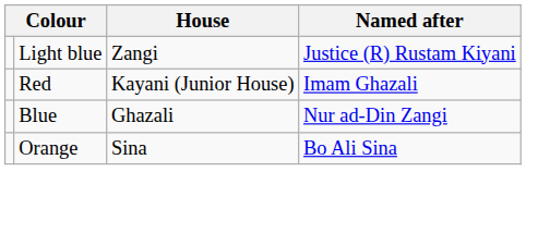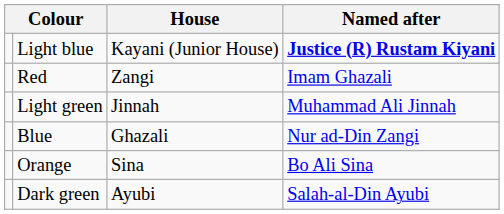Light blue | House: Zangi -> Kayani (Junior House)
Light blue | Named after: normal -> bold
Red | House: Kayani (Junior House) -> Zangi
+ row: Light green | Jinnah | Muhammad Ali Jinnah
+ row: Dark green | Ayubi | Salah-al-Din Ayubi
